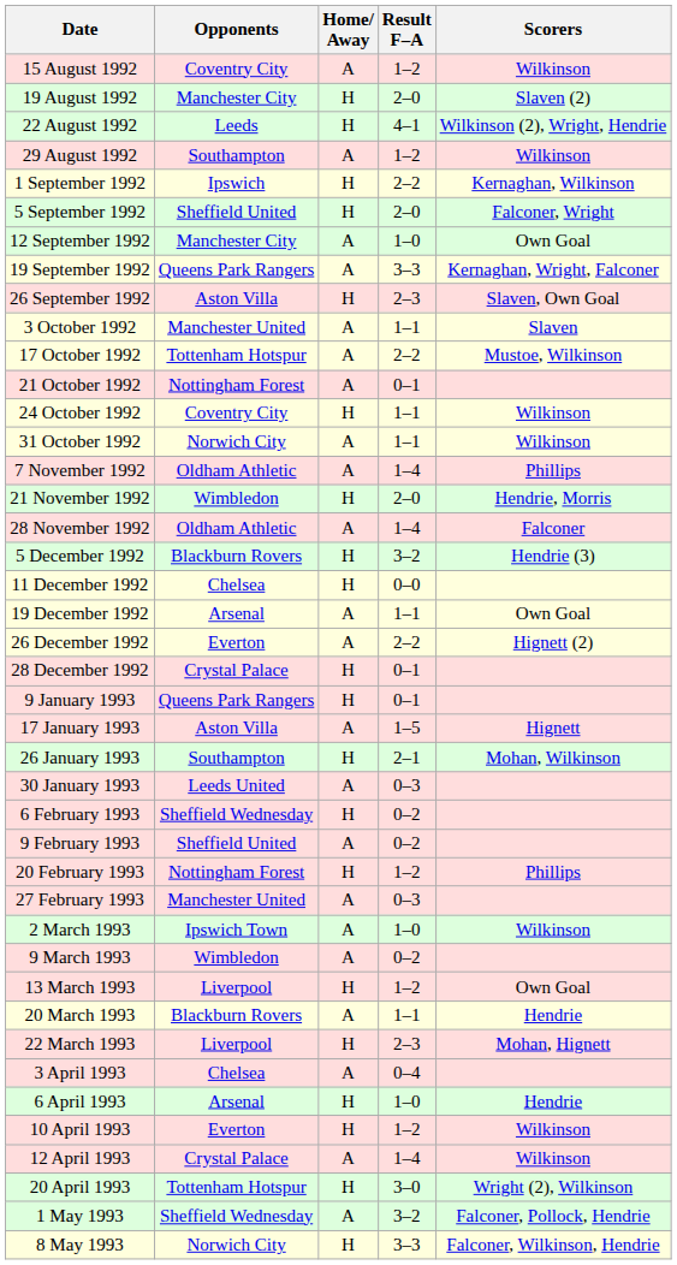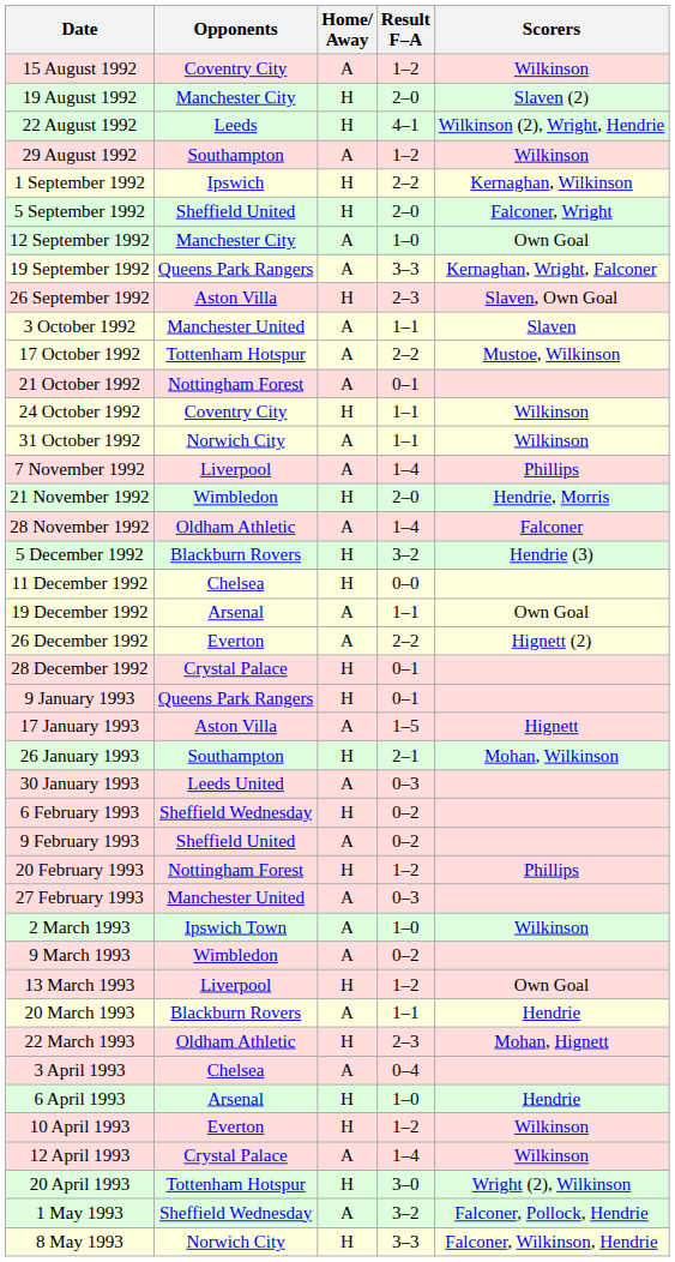7 November 1992 | Opponents: Oldham Athletic -> Liverpool
22 March 1993 | Opponents: Liverpool -> Oldham Athletic
